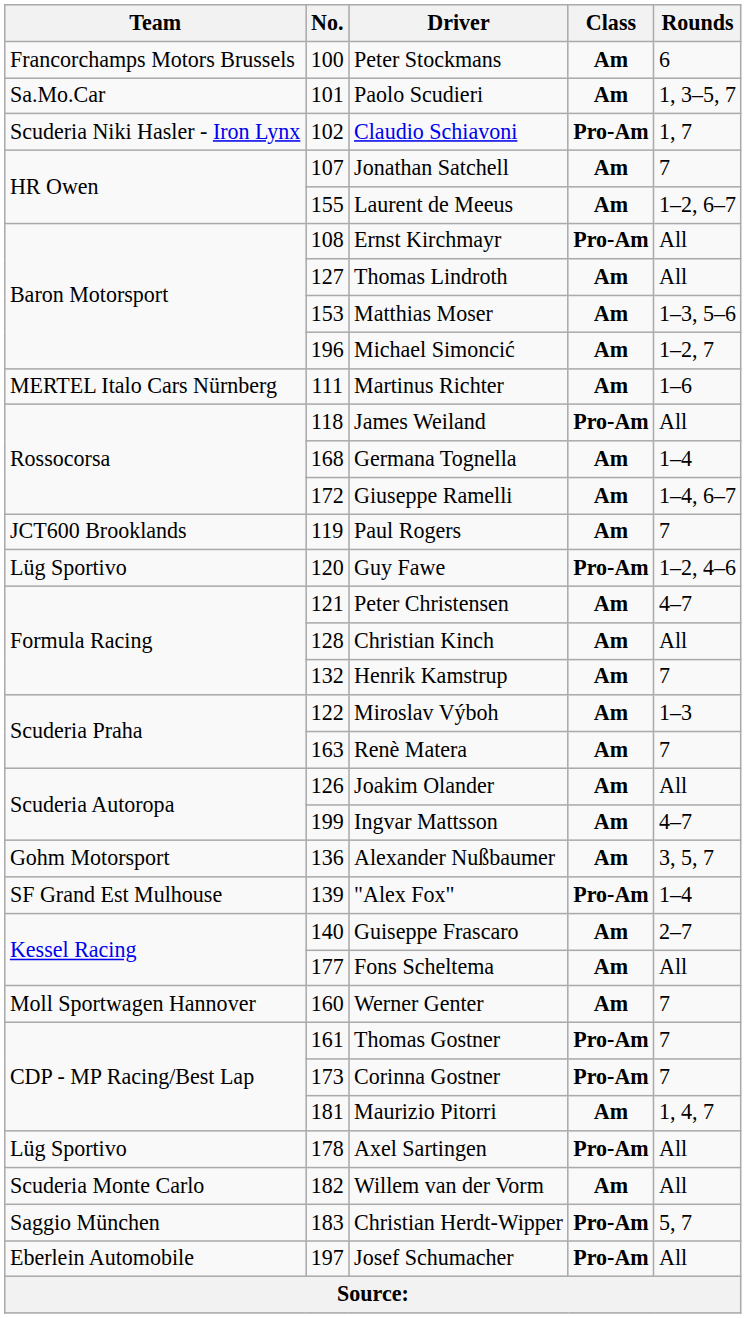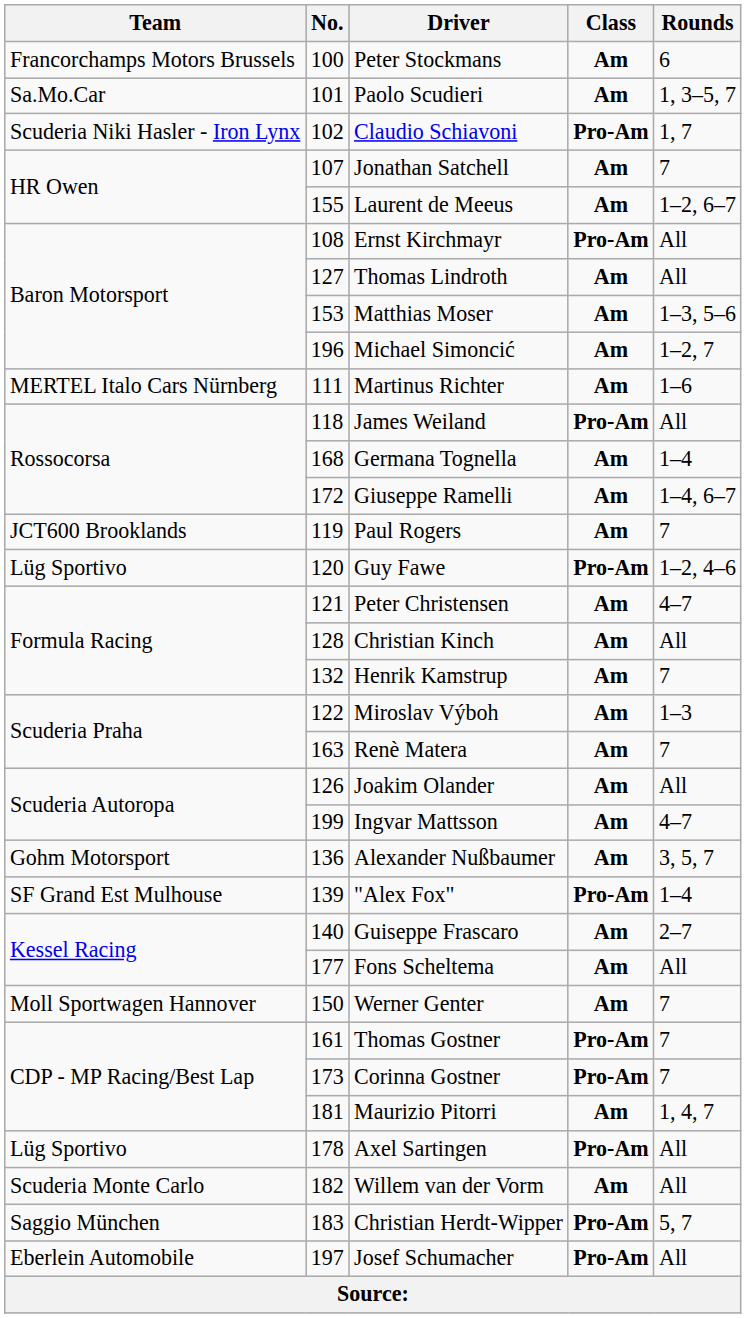Werner Genter | No.: 160 -> 150
